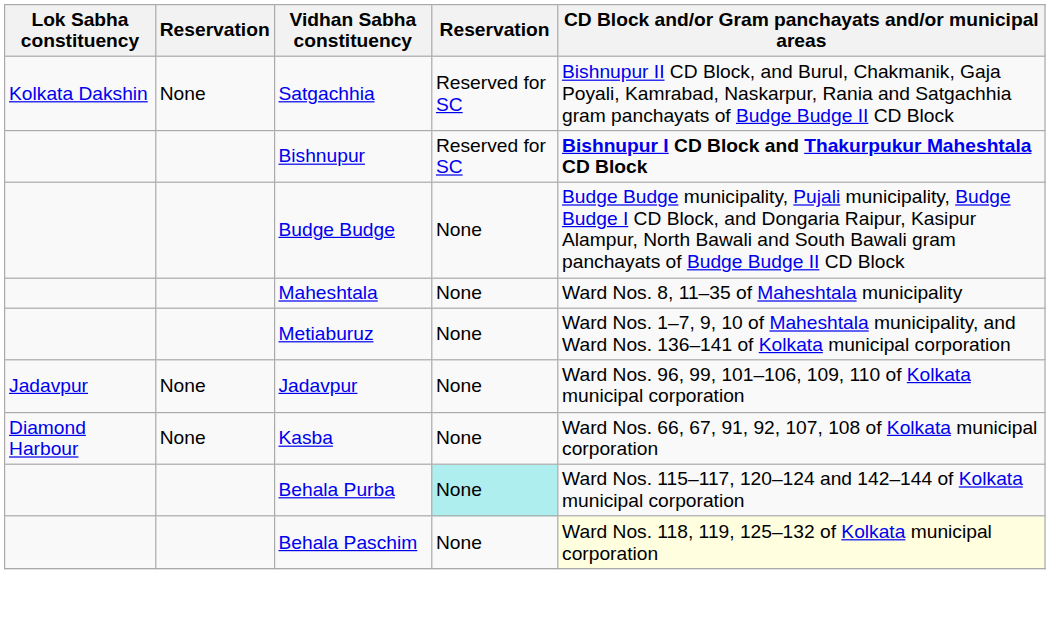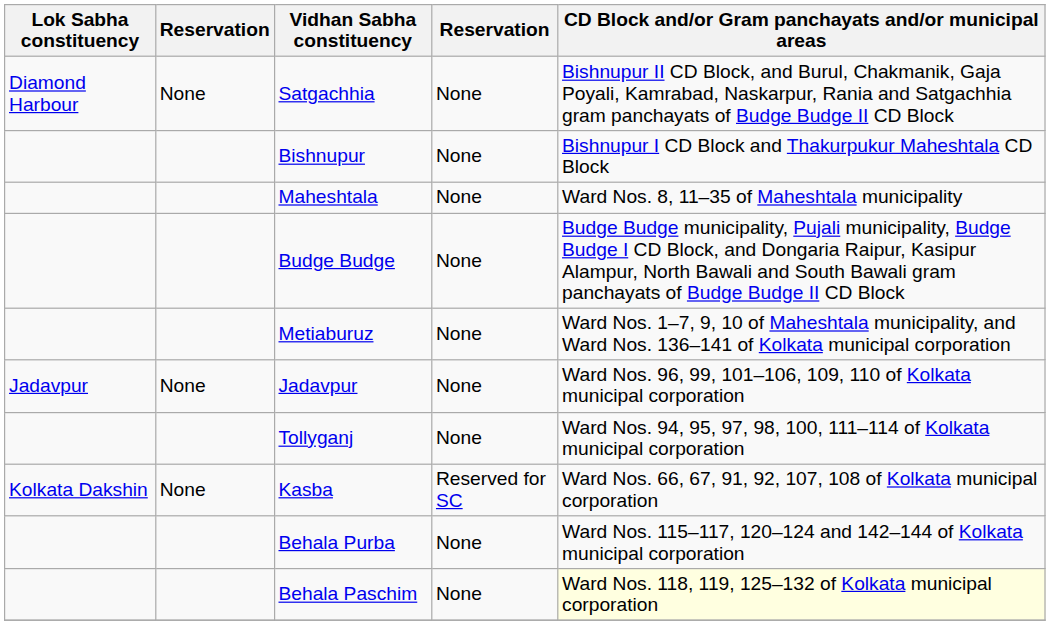Satgachhia | Lok Sabha constituency: Kolkata Dakshin -> Diamond Harbour
Satgachhia | column 4: Reserved for SC -> None
Bishnupur | column 4: Reserved for SC -> None
Bishnupur | CD Block and/or Gram panchayats and/or municipal areas: bold -> normal
rows swapped: Maheshtala <-> Budge Budge
+ row: Tollyganj | None | Ward Nos. 94, 95, 97, 98, 100, 111–114 of Kolkata municipal corporation
Kasba | Lok Sabha constituency: Diamond Harbour -> Kolkata Dakshin
Kasba | column 4: None -> Reserved for SC
Behala Purba | column 4: paleturquoise background -> no background
